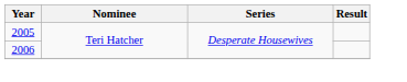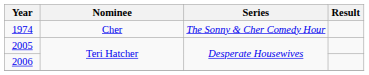+ row: 1974 | Cher | The Sonny & Cher Comedy Hour
